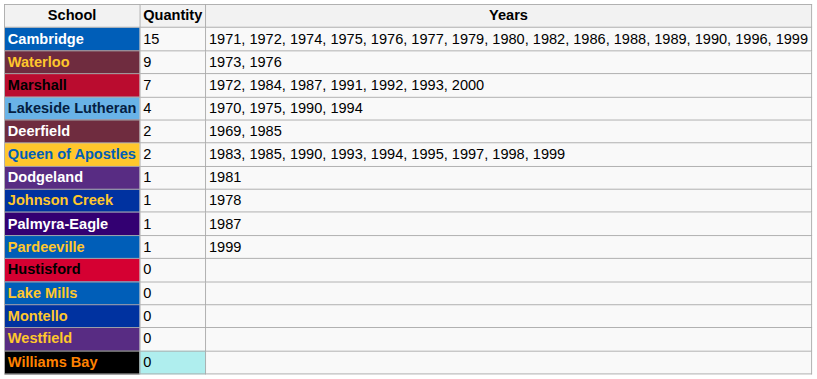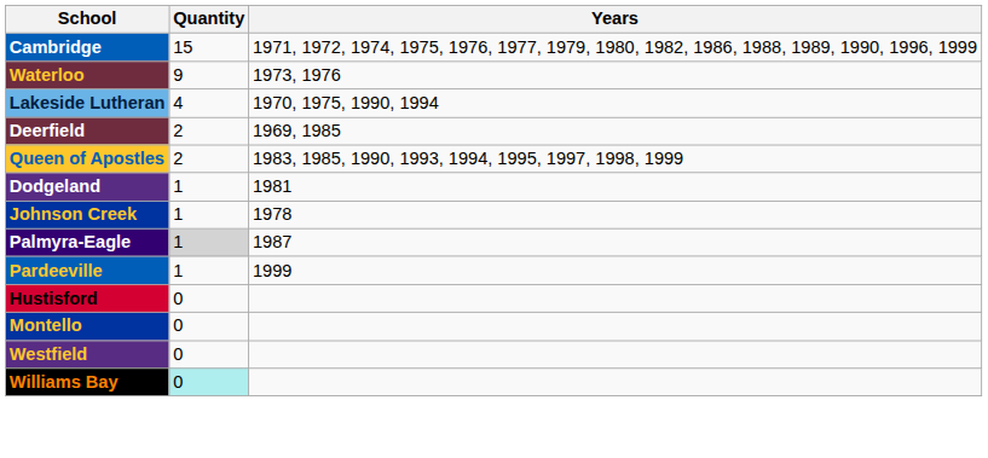- row: Marshall | 7 | 1972, 1984, 1987, 1991, 1992, 1993, 2000
Palmyra-Eagle | Quantity: no background -> lightgrey background
- row: Lake Mills | 0
